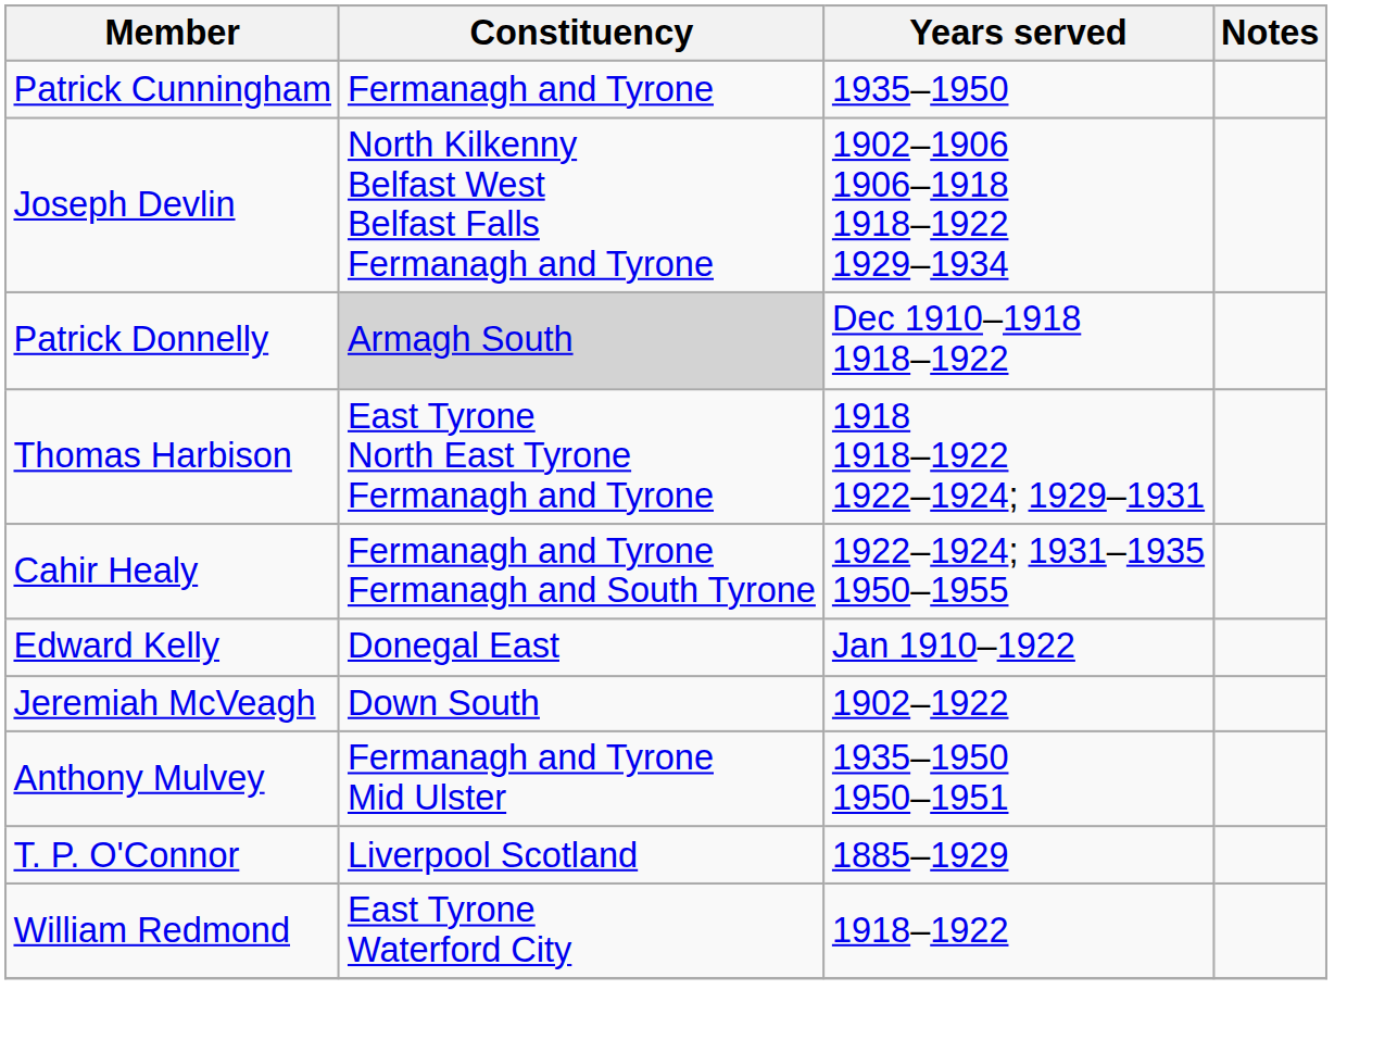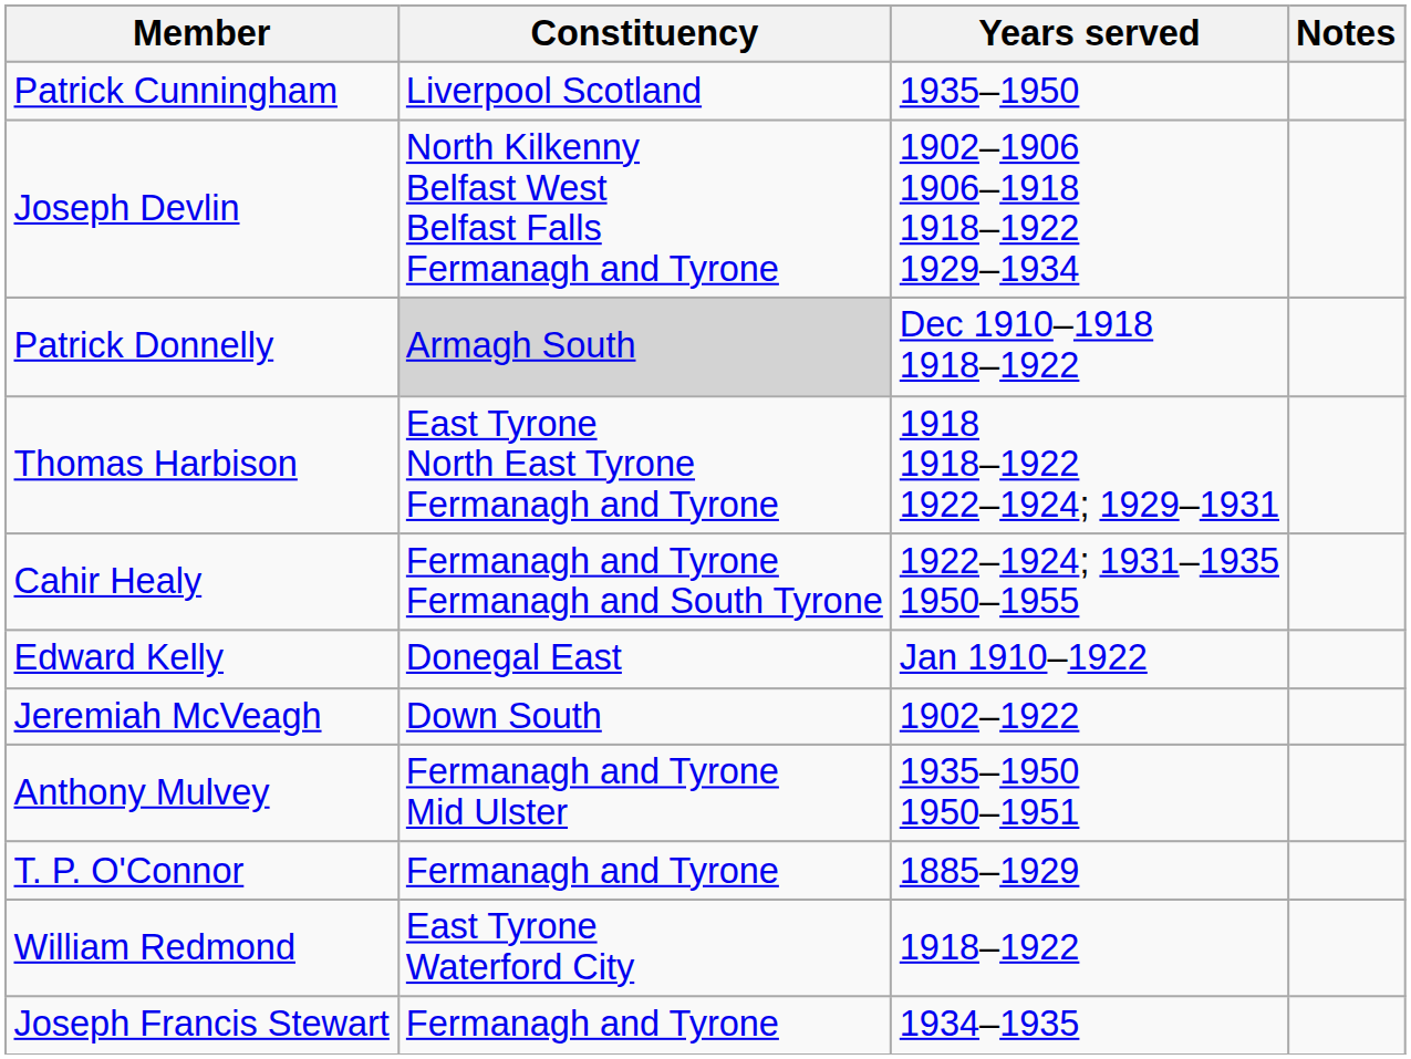Patrick Cunningham | Constituency: Fermanagh and Tyrone -> Liverpool Scotland
T. P. O'Connor | Constituency: Liverpool Scotland -> Fermanagh and Tyrone
+ row: Joseph Francis Stewart | Fermanagh and Tyrone | 1934–1935
